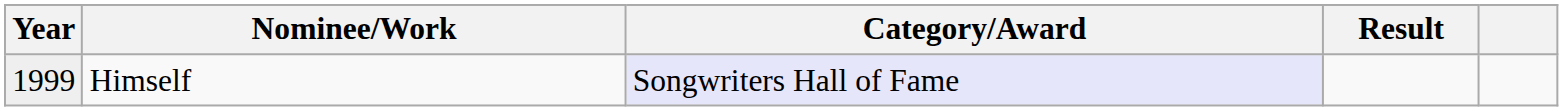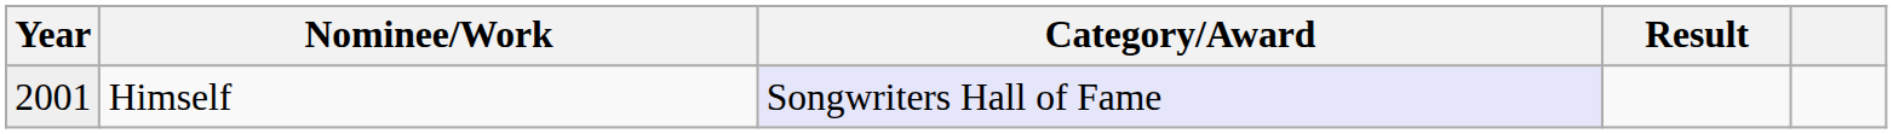Himself | Year: 1999 -> 2001
